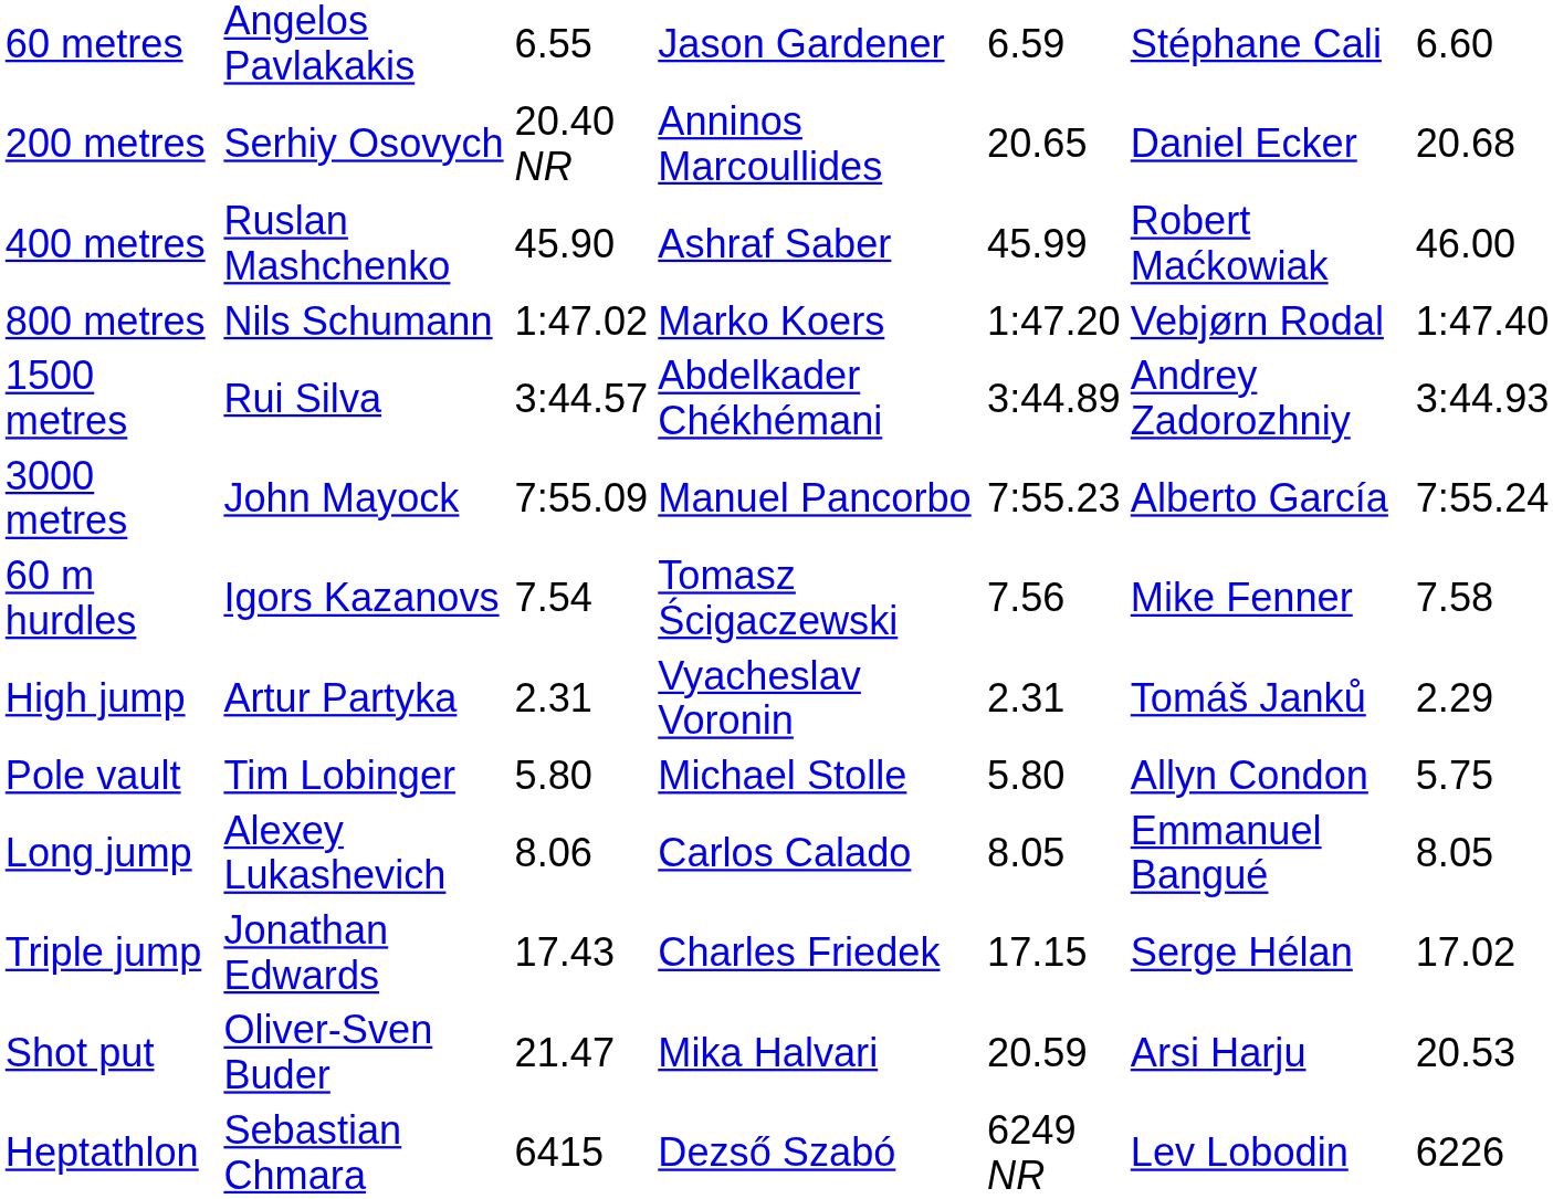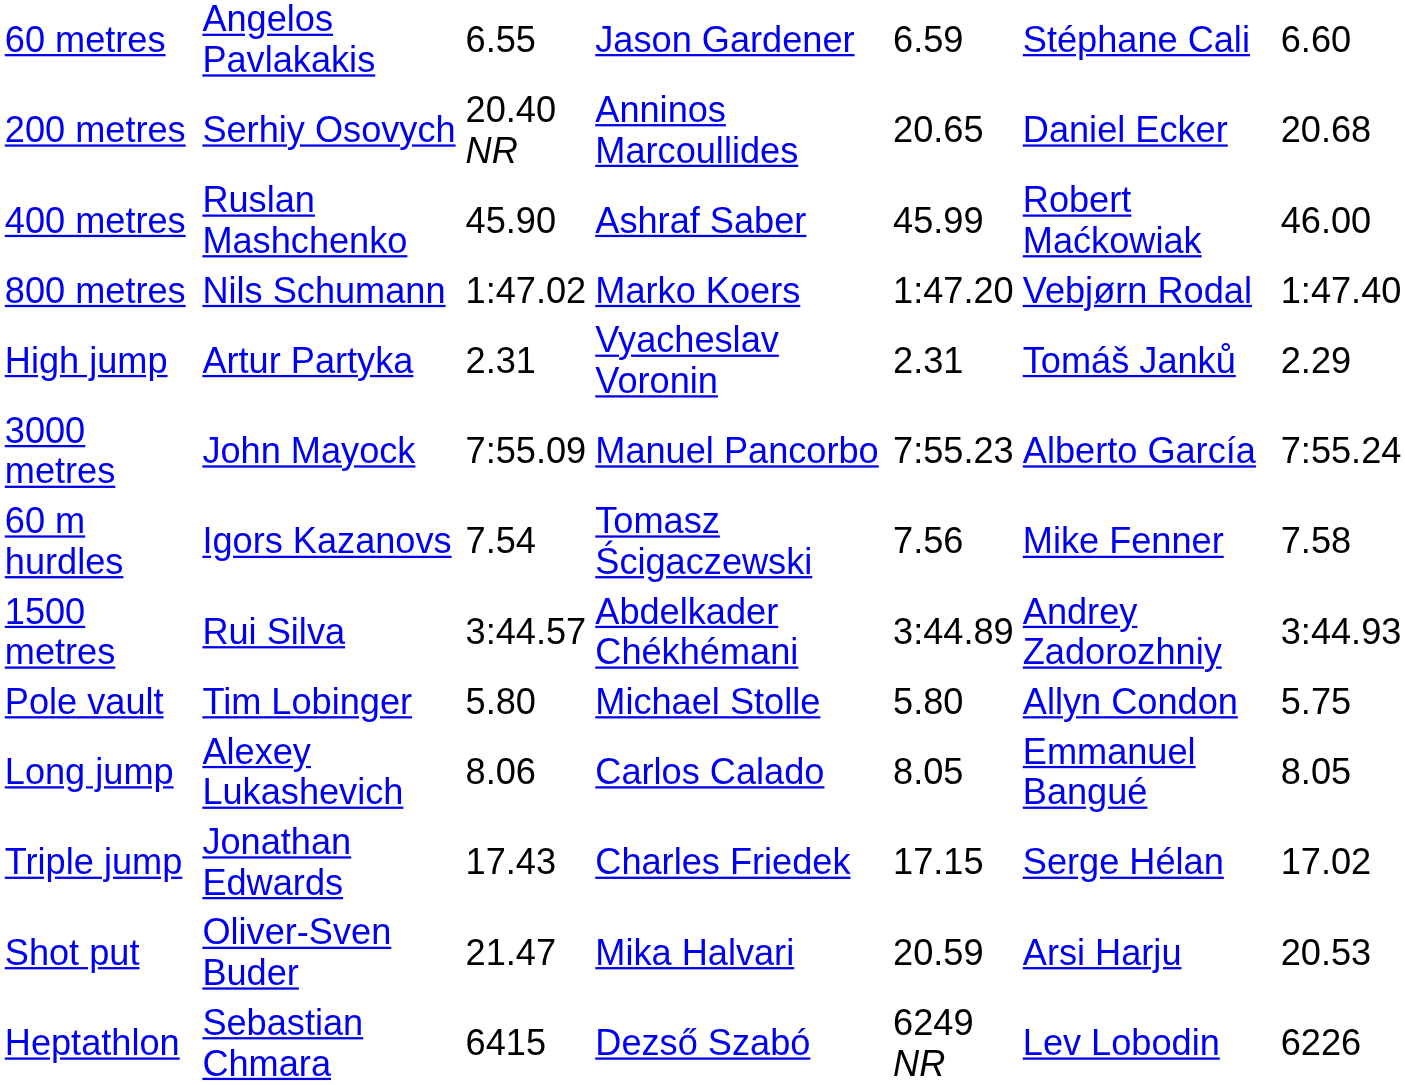rows swapped: 1500 metres <-> High jump
